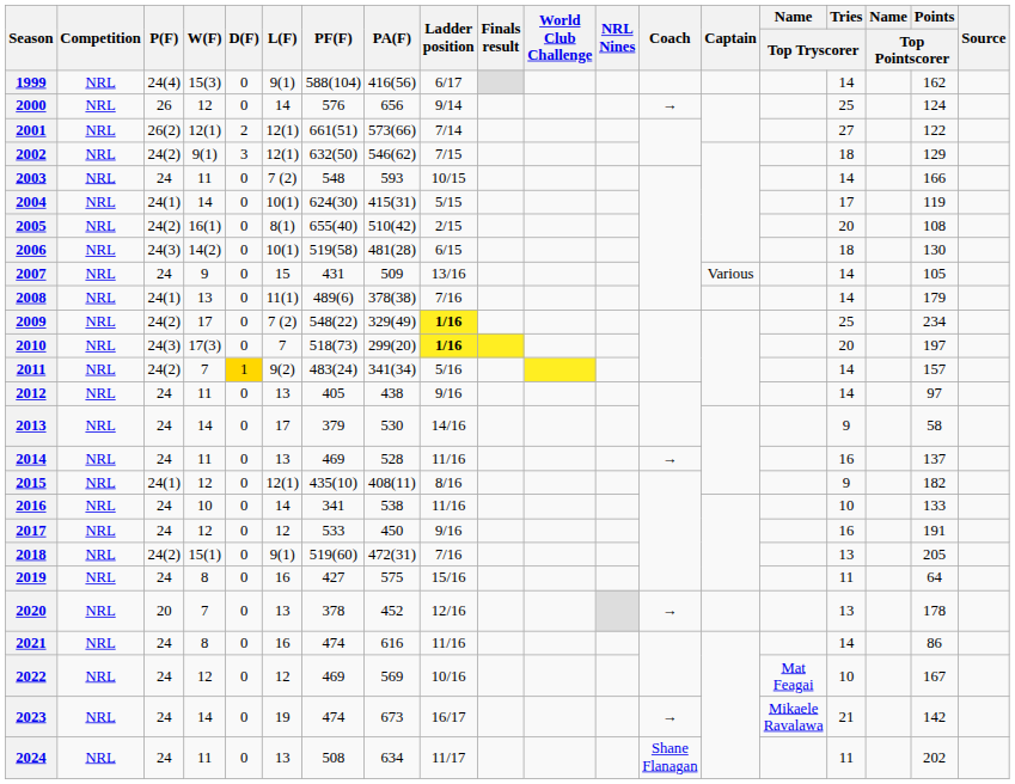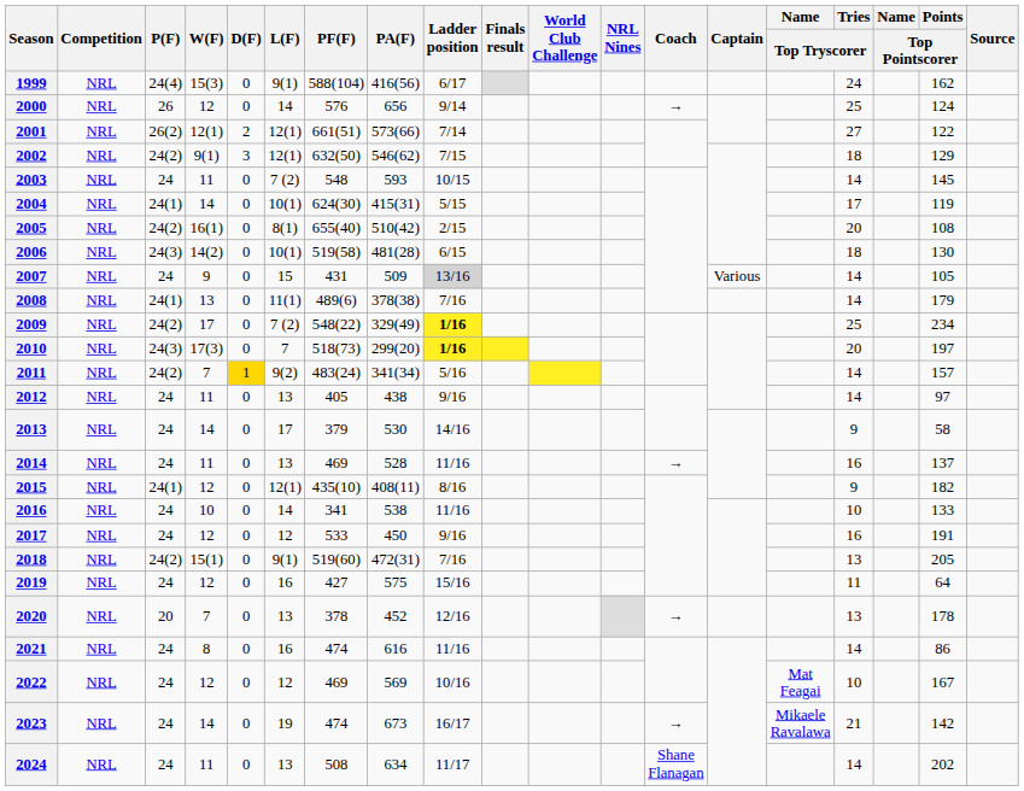1999 | Tries / Top Tryscorer: 14 -> 24
2003 | Points / Top Pointscorer: 166 -> 145
2007 | Ladder position: no background -> lightgrey background
2019 | W(F): 8 -> 12
2024 | Tries / Top Tryscorer: 11 -> 14
